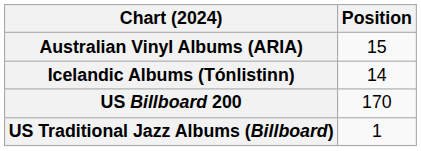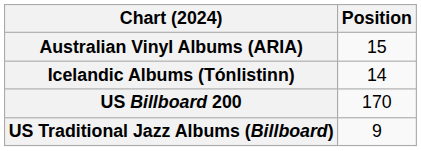US Traditional Jazz Albums (Billboard) | Position: 1 -> 9
